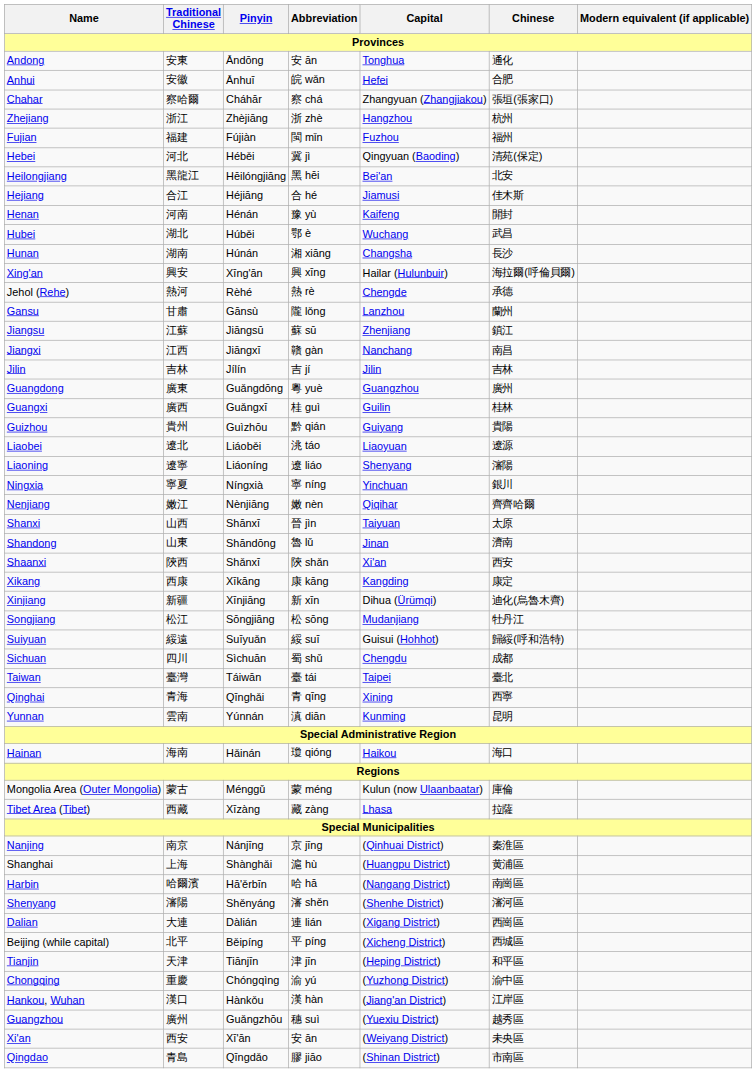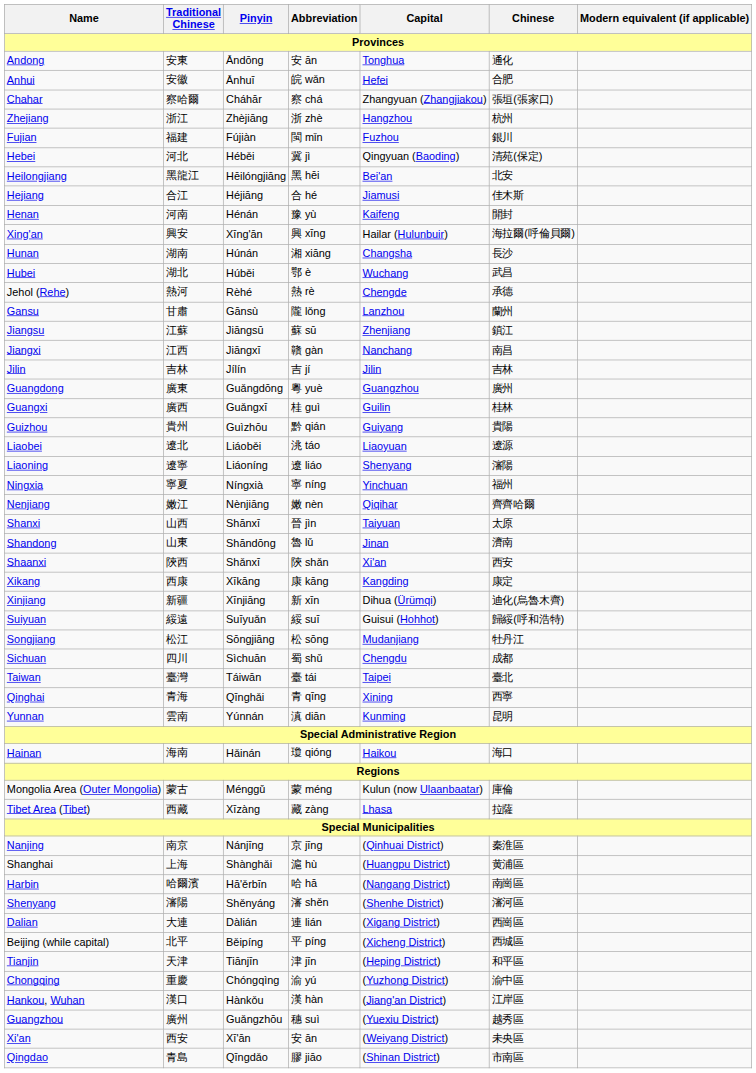Fujian | Chinese: 福州 -> 銀川
rows swapped: Hubei <-> Xing'an
Ningxia | Chinese: 銀川 -> 福州
rows swapped: Suiyuan <-> Songjiang
